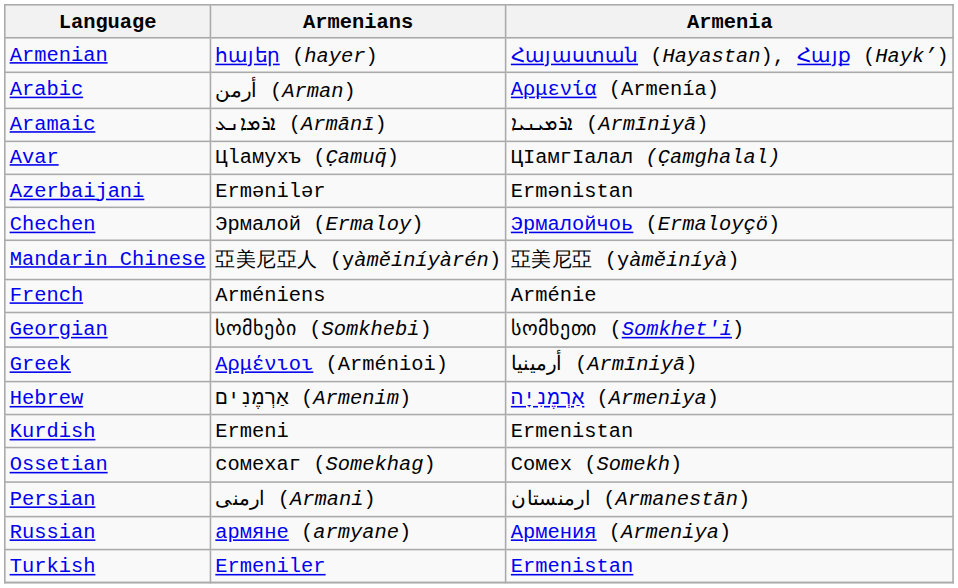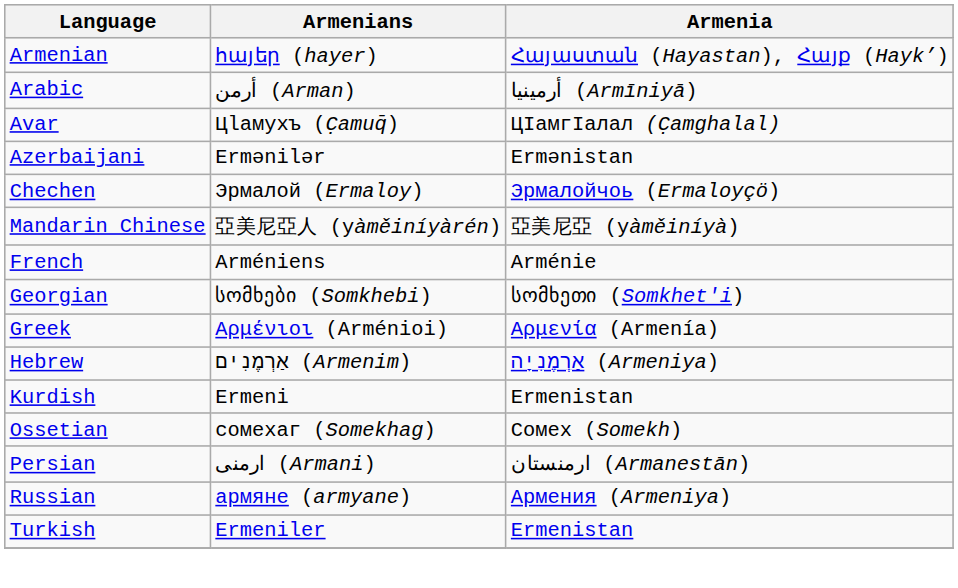Arabic | Armenia: Αρμενία (Armenía) -> أرمينيا (Armīniyā)
- row: Aramaic | ܐܪܡܐܢܥ (Armānī) | ܐܪܡܝܢܝܐ (Armīniyā)
Greek | Armenia: أرمينيا (Armīniyā) -> Αρμενία (Armenía)
